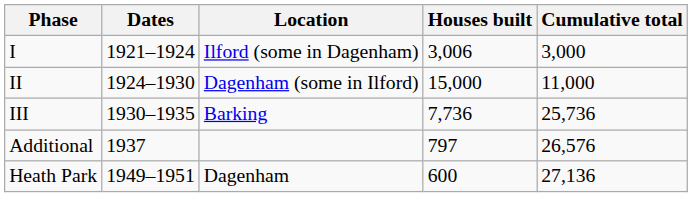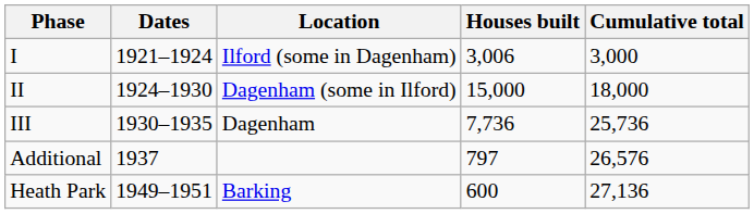II | Cumulative total: 11,000 -> 18,000
III | Location: Barking -> Dagenham
Heath Park | Location: Dagenham -> Barking
